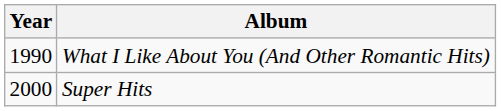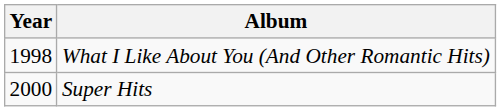What I Like About You (And Other Romantic Hits) | Year: 1990 -> 1998
